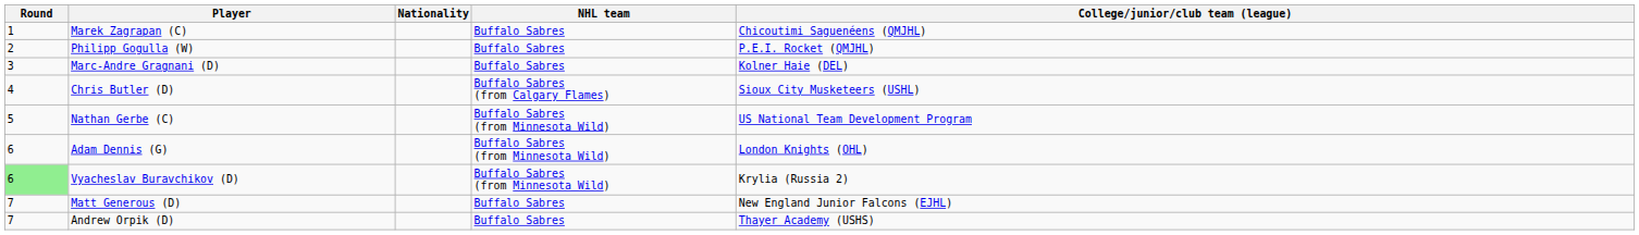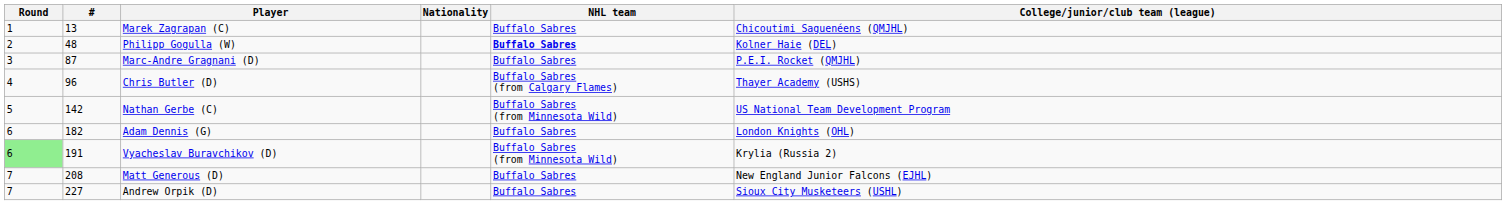+ column: # | 13 | 48 | 87 | 96 | 142 | 182 | 191 | 208 | 227
Philipp Gogulla (W) | NHL team: normal -> bold
Philipp Gogulla (W) | College/junior/club team (league): P.E.I. Rocket (QMJHL) -> Kolner Haie (DEL)
Marc-Andre Gragnani (D) | College/junior/club team (league): Kolner Haie (DEL) -> P.E.I. Rocket (QMJHL)
Chris Butler (D) | College/junior/club team (league): Sioux City Musketeers (USHL) -> Thayer Academy (USHS)
Adam Dennis (G) | NHL team: Buffalo Sabres (from Minnesota Wild) -> Buffalo Sabres
Andrew Orpik (D) | College/junior/club team (league): Thayer Academy (USHS) -> Sioux City Musketeers (USHL)
